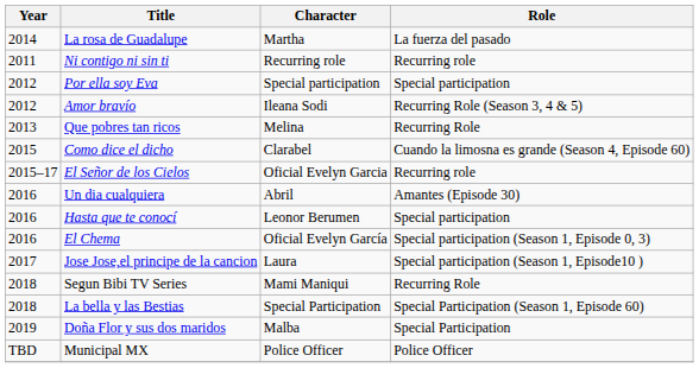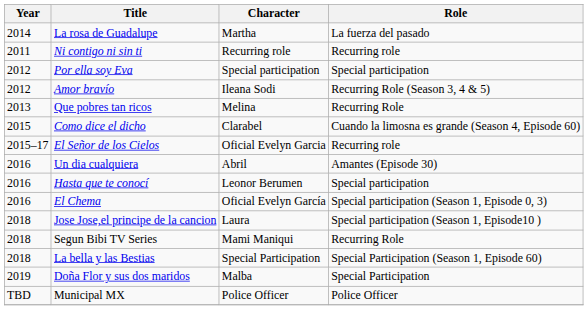Jose Jose,el principe de la cancion | Year: 2017 -> 2018
